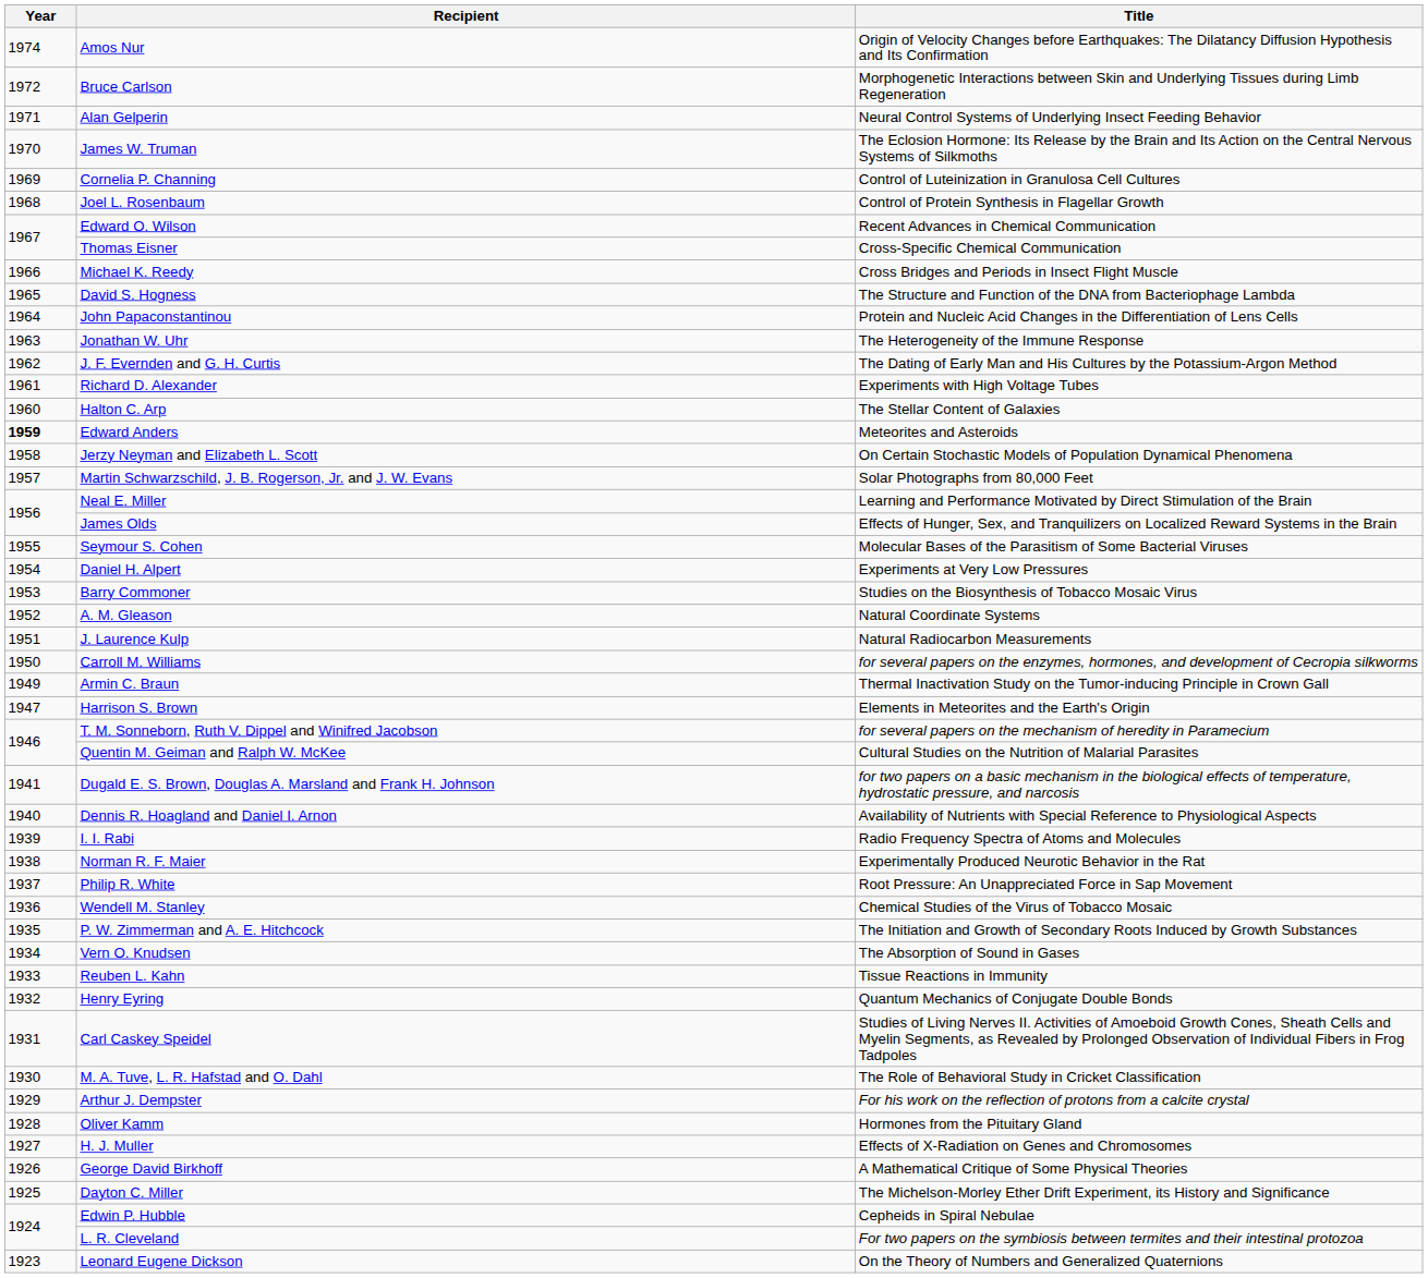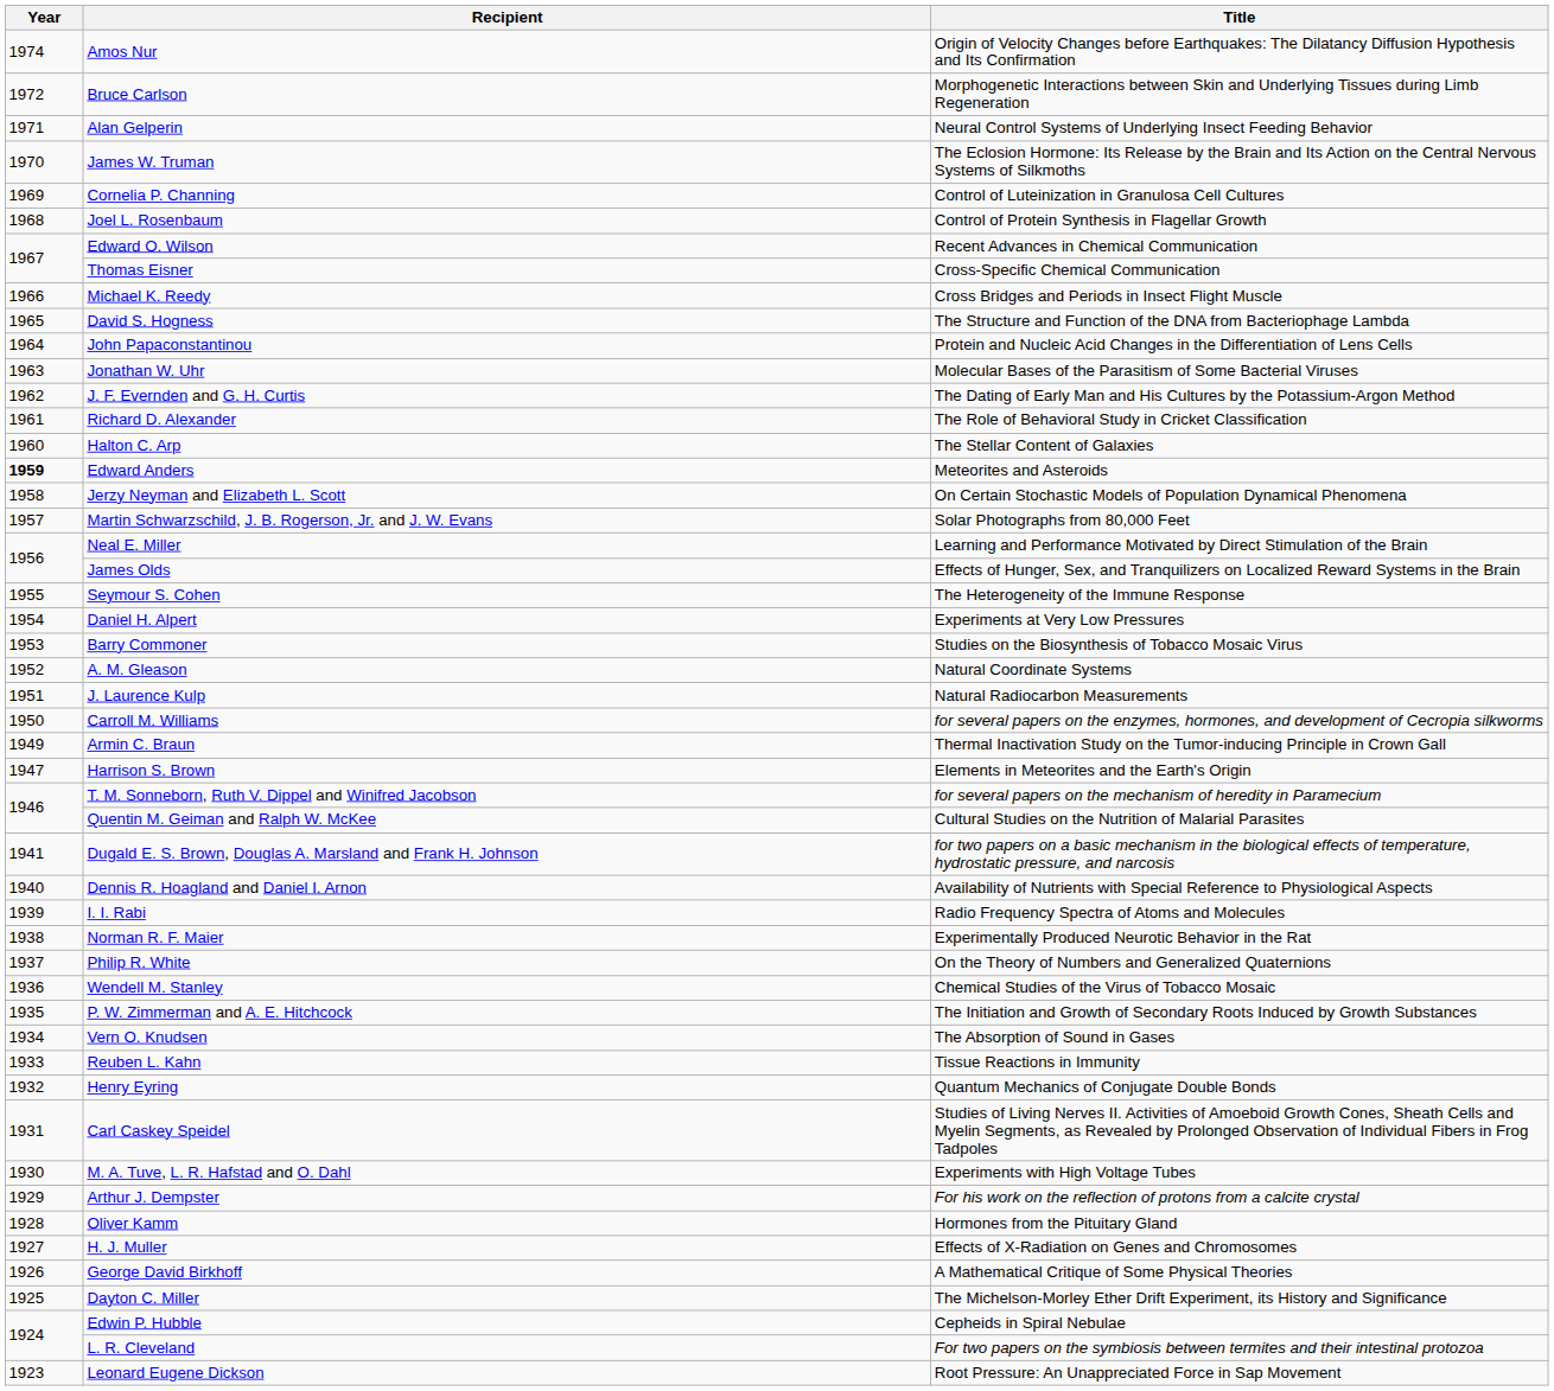Jonathan W. Uhr | Title: The Heterogeneity of the Immune Response -> Molecular Bases of the Parasitism of Some Bacterial Viruses
Richard D. Alexander | Title: Experiments with High Voltage Tubes -> The Role of Behavioral Study in Cricket Classification
Seymour S. Cohen | Title: Molecular Bases of the Parasitism of Some Bacterial Viruses -> The Heterogeneity of the Immune Response
Philip R. White | Title: Root Pressure: An Unappreciated Force in Sap Movement -> On the Theory of Numbers and Generalized Quaternions
M. A. Tuve, L. R. Hafstad and O. Dahl | Title: The Role of Behavioral Study in Cricket Classification -> Experiments with High Voltage Tubes
Leonard Eugene Dickson | Title: On the Theory of Numbers and Generalized Quaternions -> Root Pressure: An Unappreciated Force in Sap Movement
